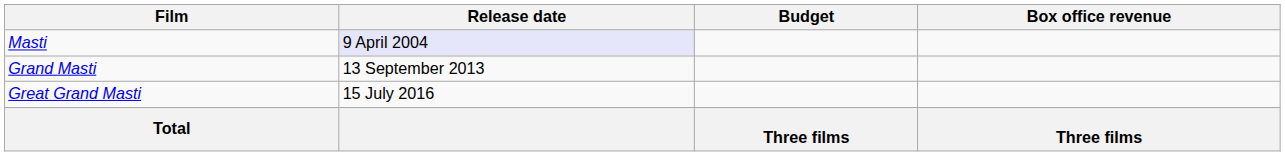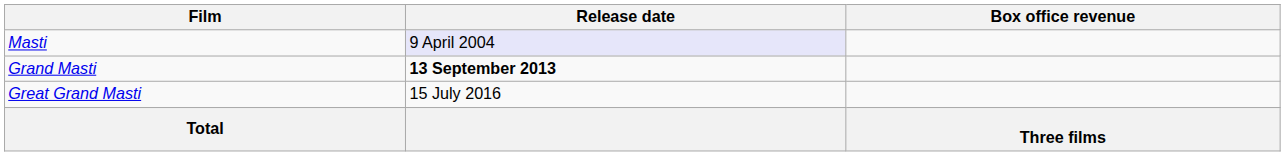- column: Budget | Three films
Grand Masti | Release date: normal -> bold
